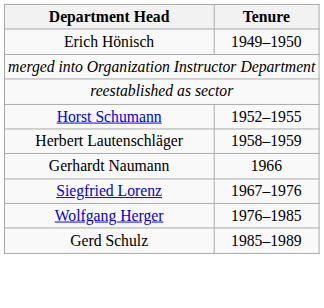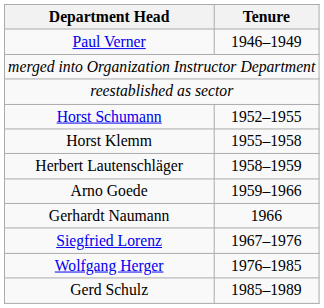+ row: Paul Verner | 1946–1949
- row: Erich Hönisch | 1949–1950
+ row: Horst Klemm | 1955–1958
+ row: Arno Goede | 1959–1966
